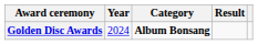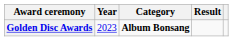Golden Disc Awards | Year: 2024 -> 2023
